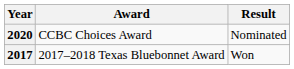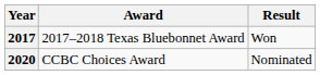rows swapped: 2017 <-> 2020
